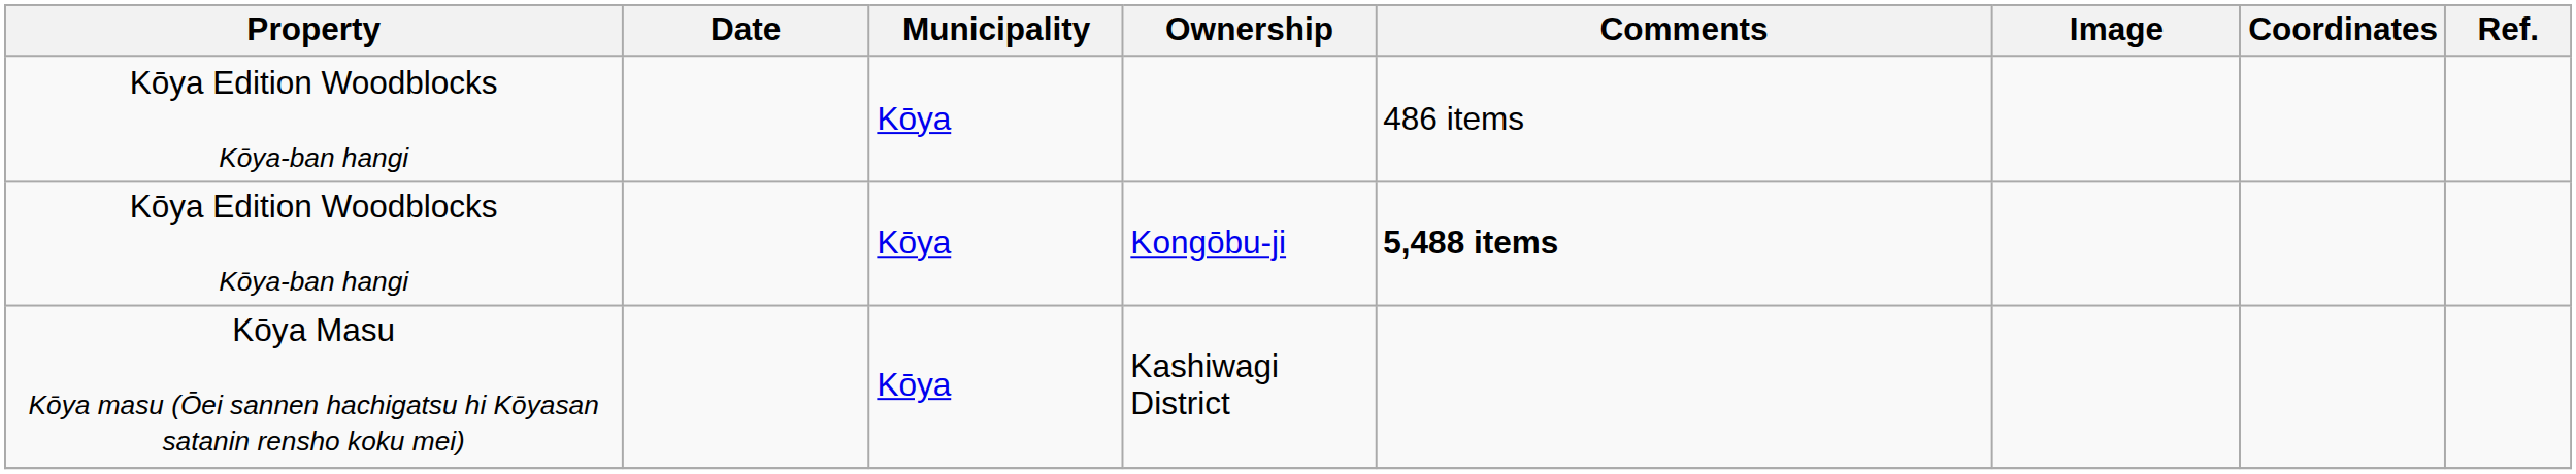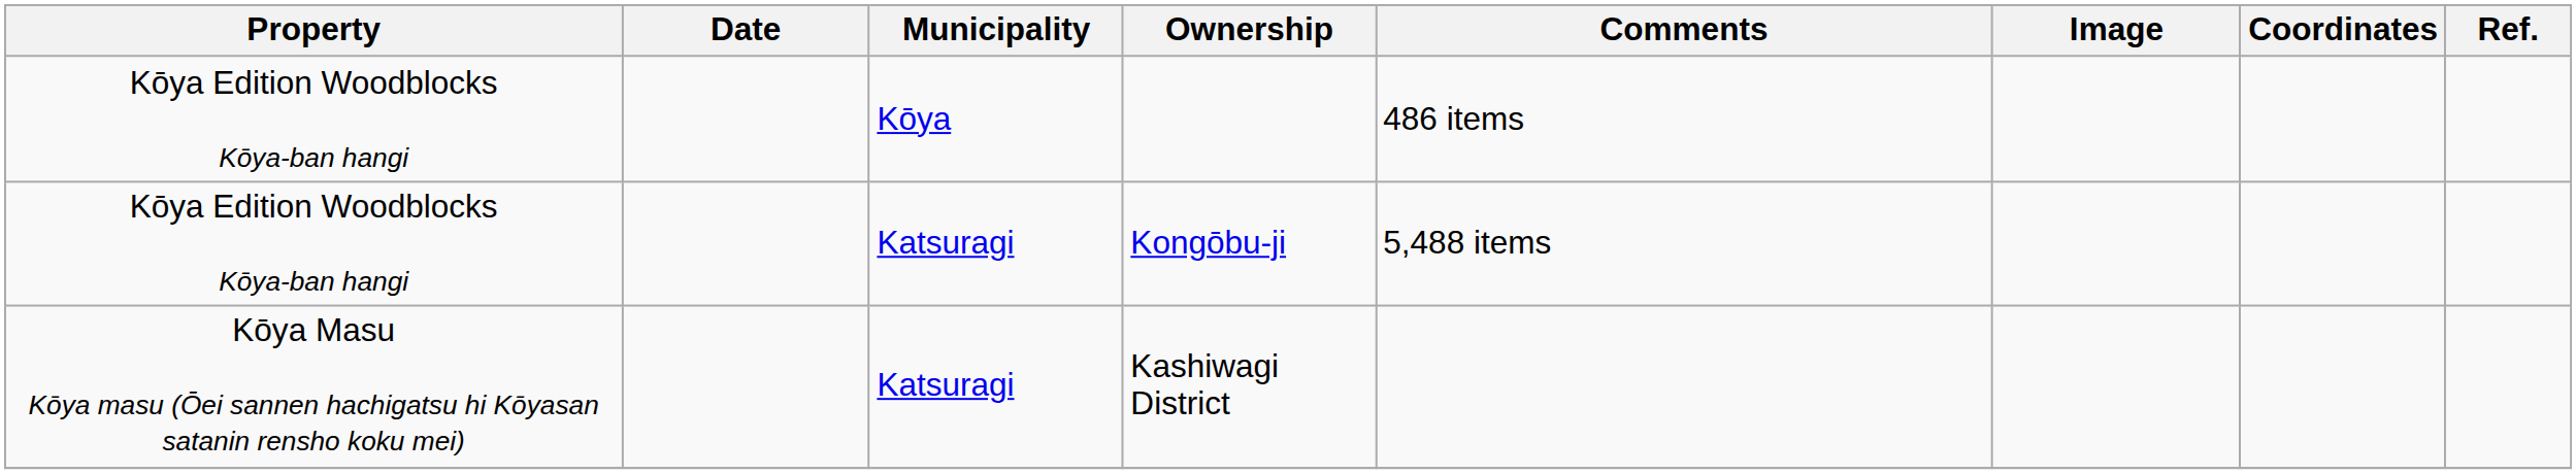Kongōbu-ji | Municipality: Kōya -> Katsuragi
Kongōbu-ji | Comments: bold -> normal
Kashiwagi District | Municipality: Kōya -> Katsuragi
